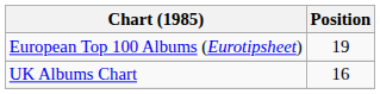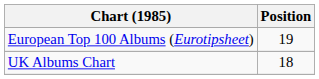UK Albums Chart | Position: 16 -> 18
